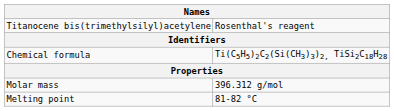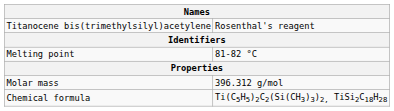rows swapped: Chemical formula <-> Melting point
